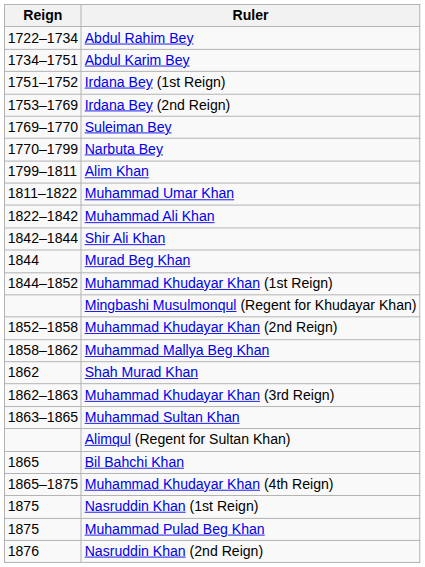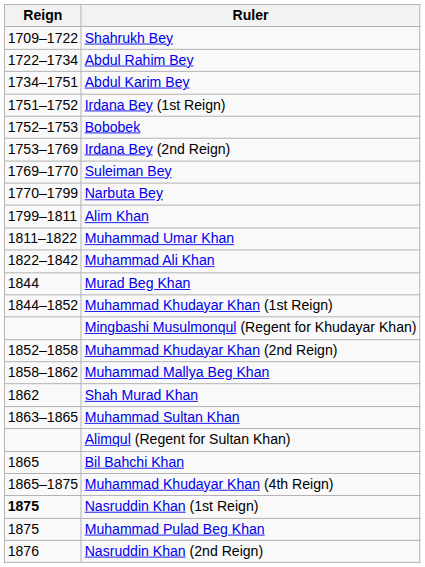+ row: 1709–1722 | Shahrukh Bey
+ row: 1752–1753 | Bobobek
- row: 1842–1844 | Shir Ali Khan
- row: 1862–1863 | Muhammad Khudayar Khan (3rd Reign)
Nasruddin Khan (1st Reign) | Reign: normal -> bold
